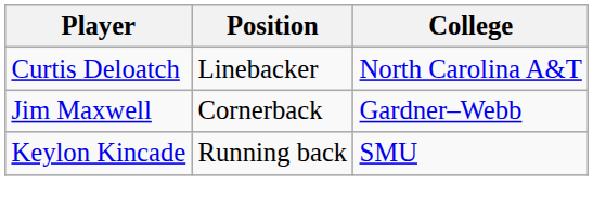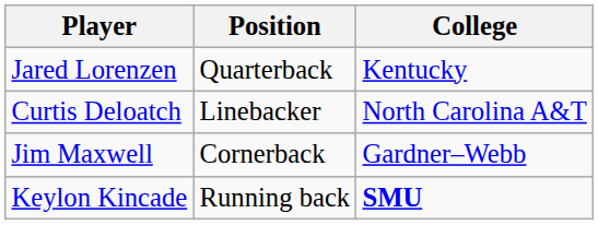+ row: Jared Lorenzen | Quarterback | Kentucky
Keylon Kincade | College: normal -> bold
